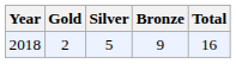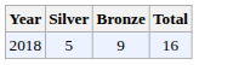- column: Gold | 2
